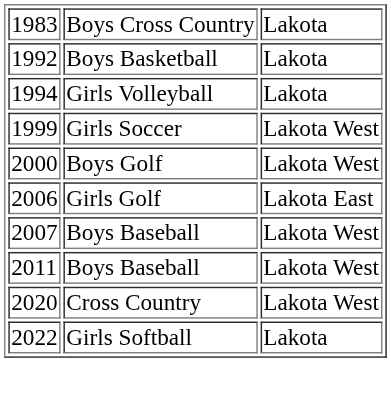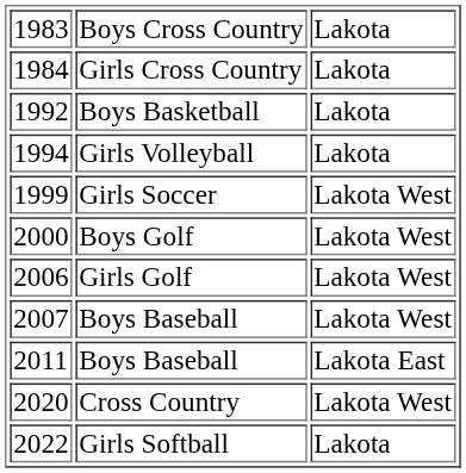+ row: 1984 | Girls Cross Country | Lakota
Girls Golf | column 3: Lakota East -> Lakota West
2011 / Boys Baseball | column 3: Lakota West -> Lakota East
